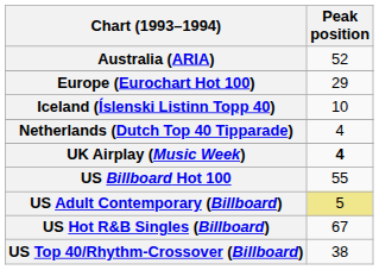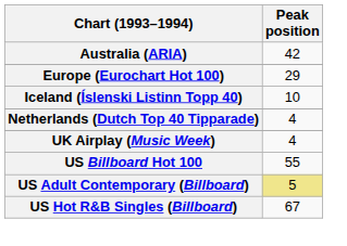Australia (ARIA) | Peak position: 52 -> 42
UK Airplay (Music Week) | Peak position: bold -> normal
- row: US Top 40/Rhythm-Crossover (Billboard) | 38
